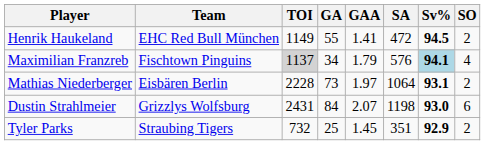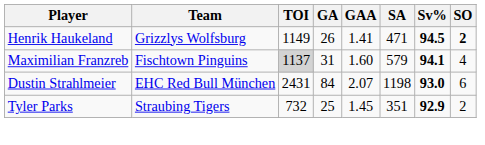Henrik Haukeland | Team: EHC Red Bull München -> Grizzlys Wolfsburg
Henrik Haukeland | GA: 55 -> 26
Henrik Haukeland | SA: 472 -> 471
Henrik Haukeland | SO: normal -> bold
Maximilian Franzreb | GA: 34 -> 31
Maximilian Franzreb | GAA: 1.79 -> 1.60
Maximilian Franzreb | SA: 576 -> 579
Maximilian Franzreb | Sv%: lightblue background -> no background
- row: Mathias Niederberger | Eisbären Berlin | 2228 | 73 | 1.97 | 1064 | 93.1 | 2
Dustin Strahlmeier | Team: Grizzlys Wolfsburg -> EHC Red Bull München
